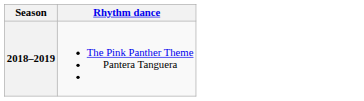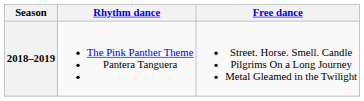+ column: Free dance | Street. Horse. Smell. Candle Pilgrims On a Long Journey Metal Gleamed in the Twilight
